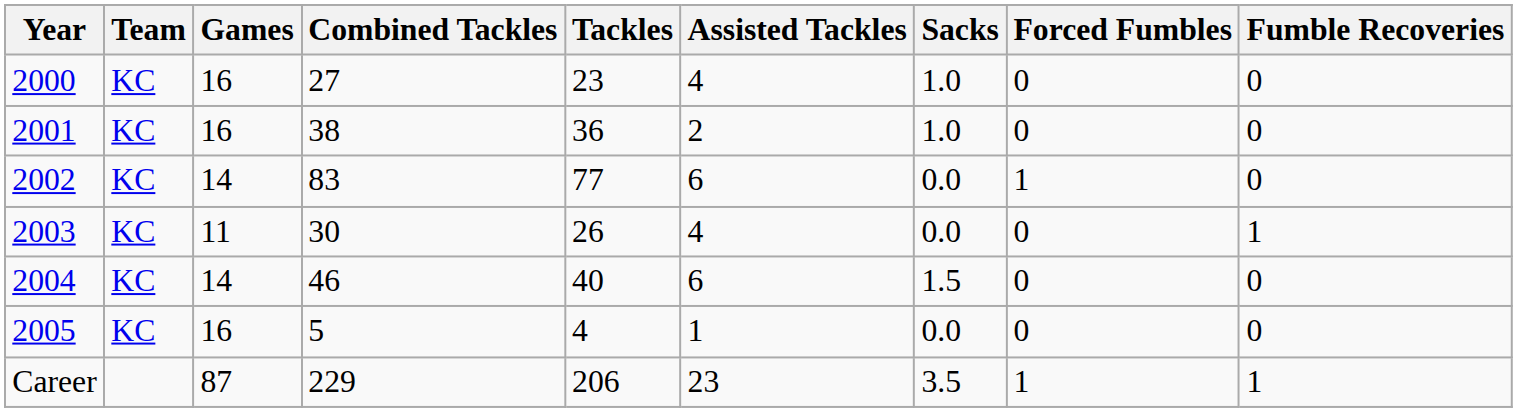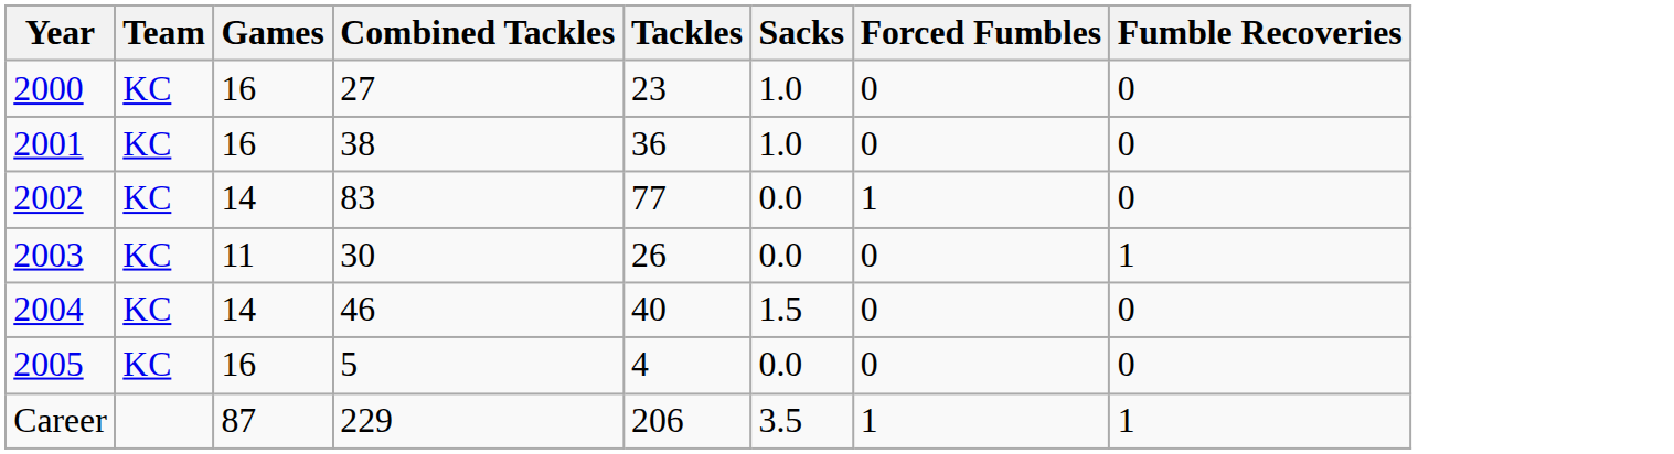- column: Assisted Tackles | 4 | 2 | 6 | 4 | 6 | 1 | 23
